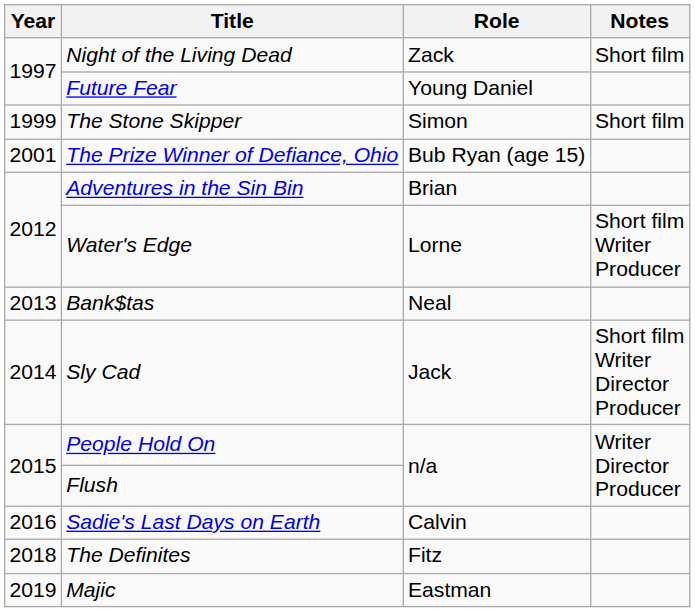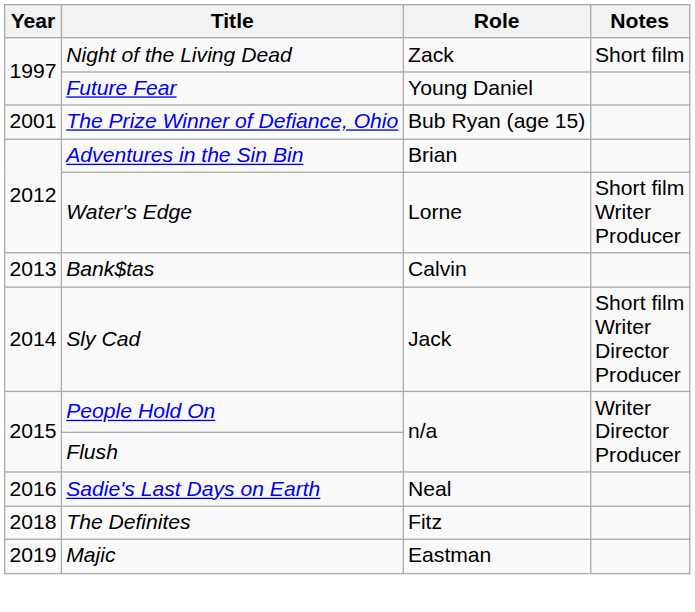- row: 1999 | The Stone Skipper | Simon | Short film
Bank$tas | Role: Neal -> Calvin
Sadie's Last Days on Earth | Role: Calvin -> Neal
